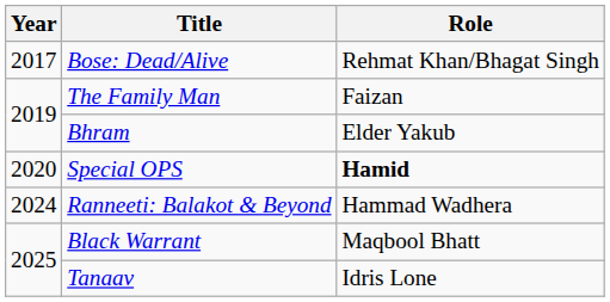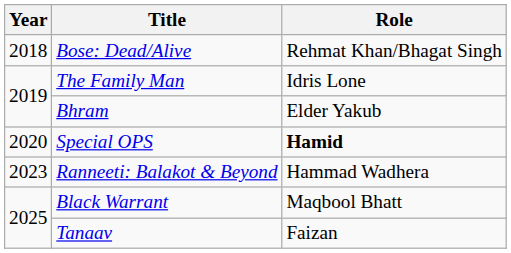Bose: Dead/Alive | Year: 2017 -> 2018
The Family Man | Role: Faizan -> Idris Lone
Ranneeti: Balakot & Beyond | Year: 2024 -> 2023
Tanaav | Role: Idris Lone -> Faizan
